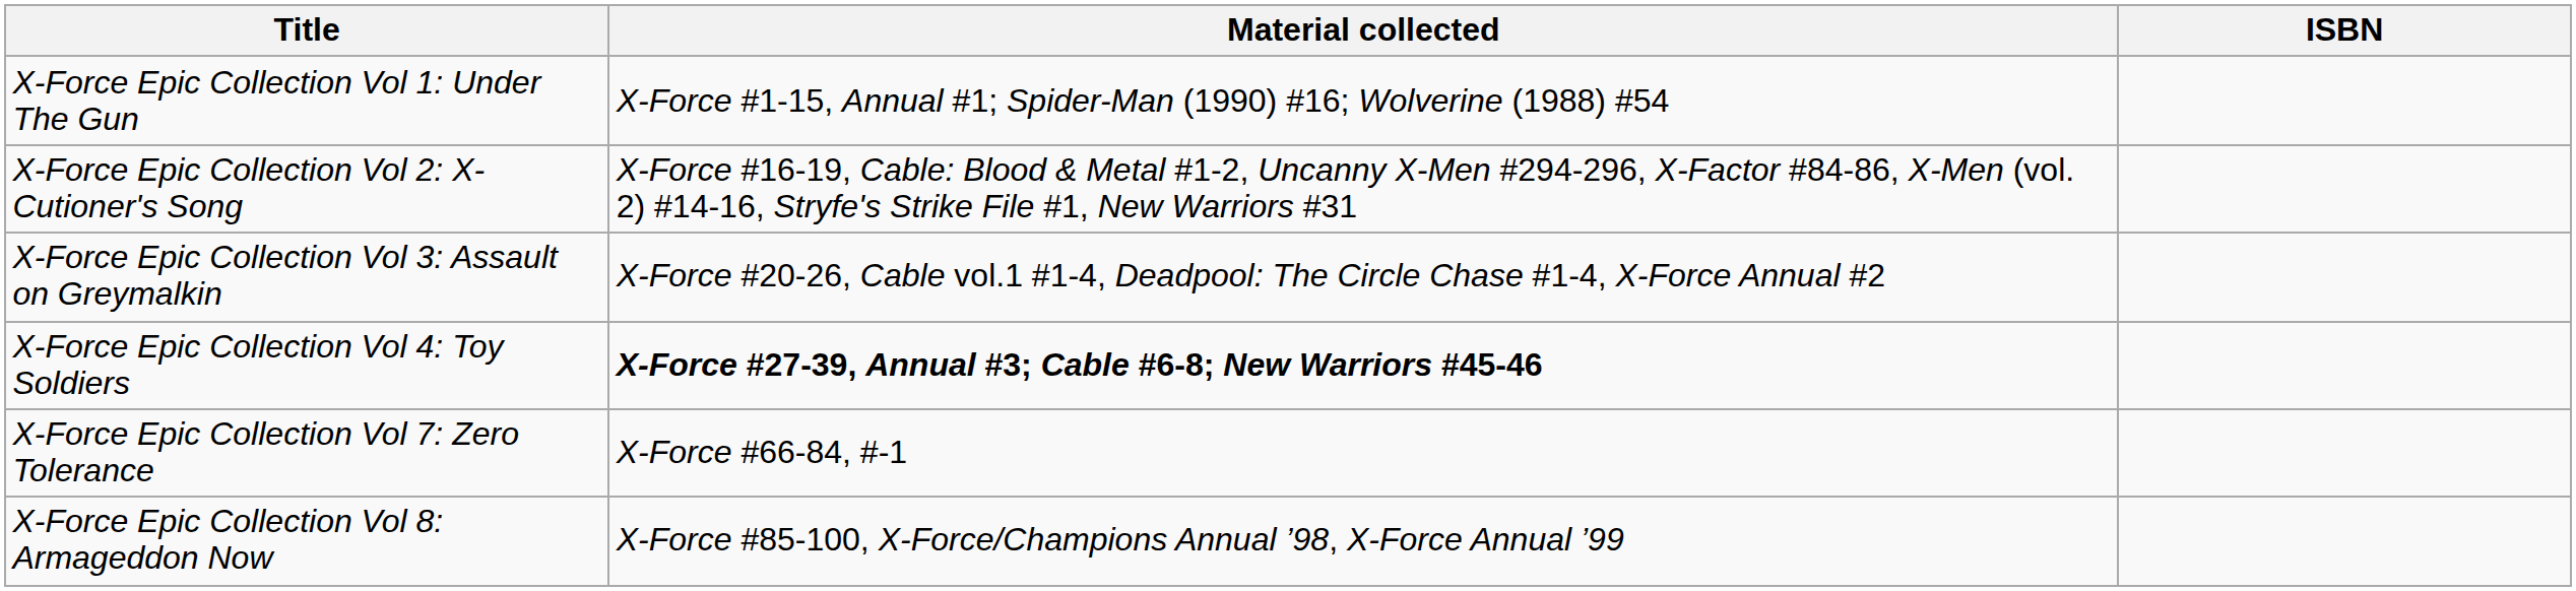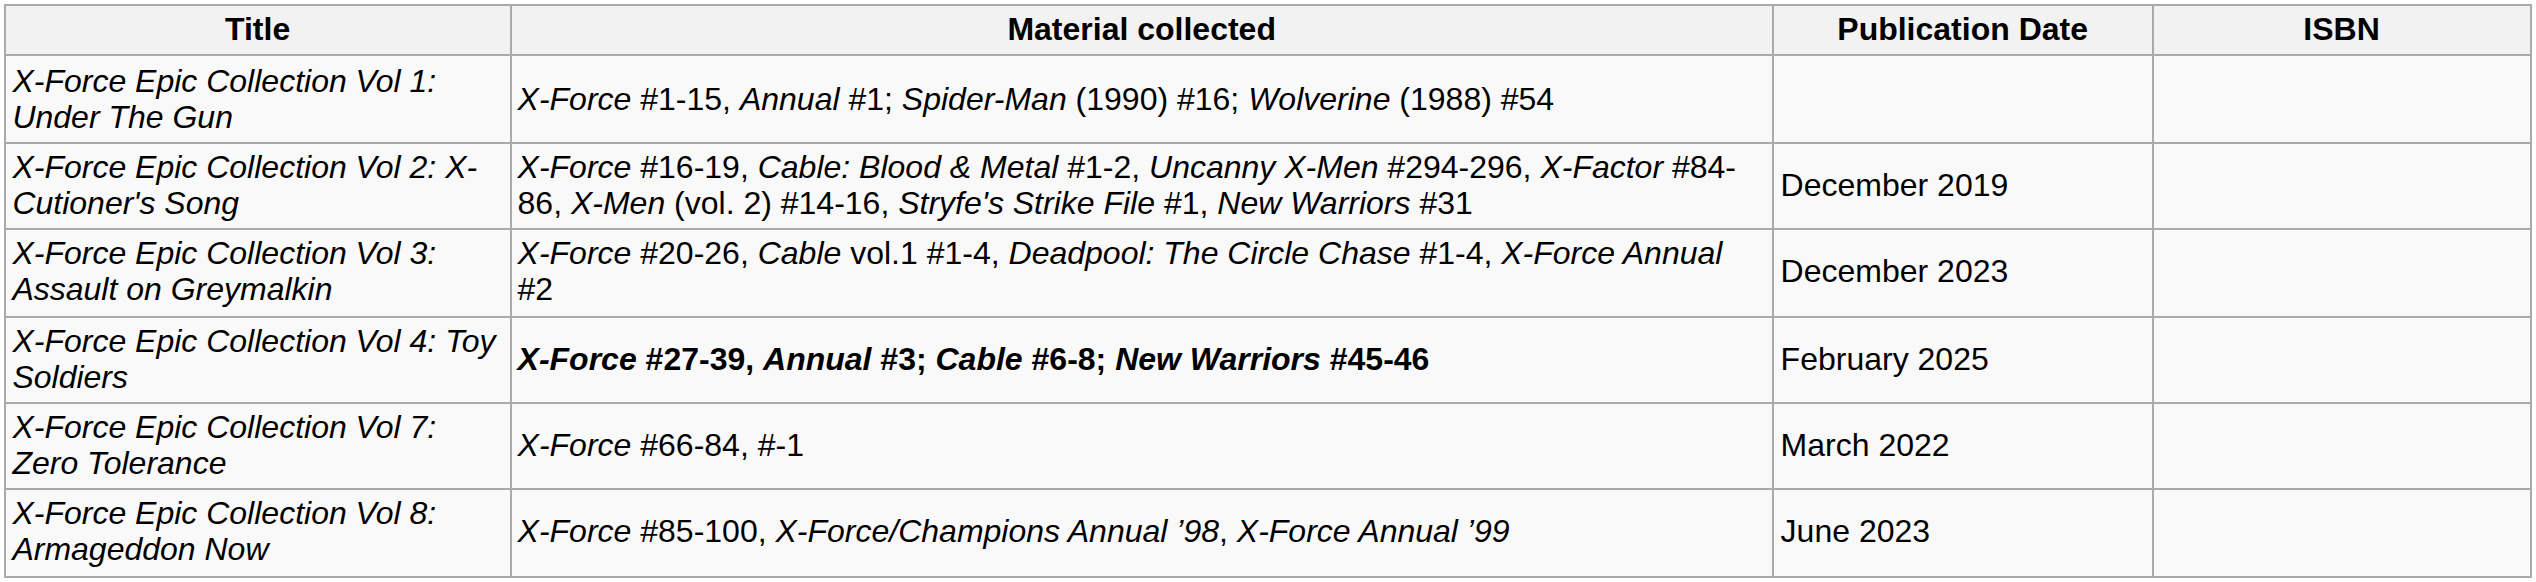+ column: Publication Date | December 2019 | December 2023 | February 2025 | March 2022 | June 2023
